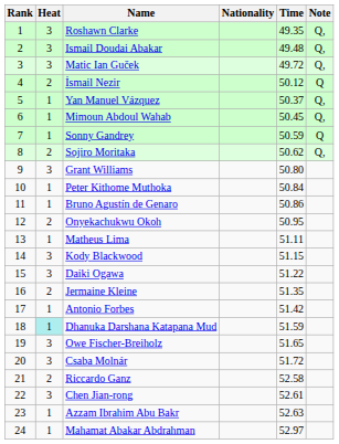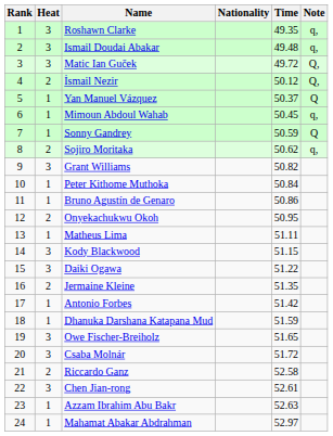Roshawn Clarke | Note: Q, -> q,
Ismail Doudai Abakar | Note: Q, -> q,
İsmail Nezir | Note: Q -> Q,
Yan Manuel Vázquez | Note: Q, -> Q
Mimoun Abdoul Wahab | Note: Q, -> q,
Sojiro Moritaka | Note: Q, -> q,
Grant Williams | Time: 50.80 -> 50.82
Dhanuka Darshana Katapana Mud | Heat: paleturquoise background -> no background
